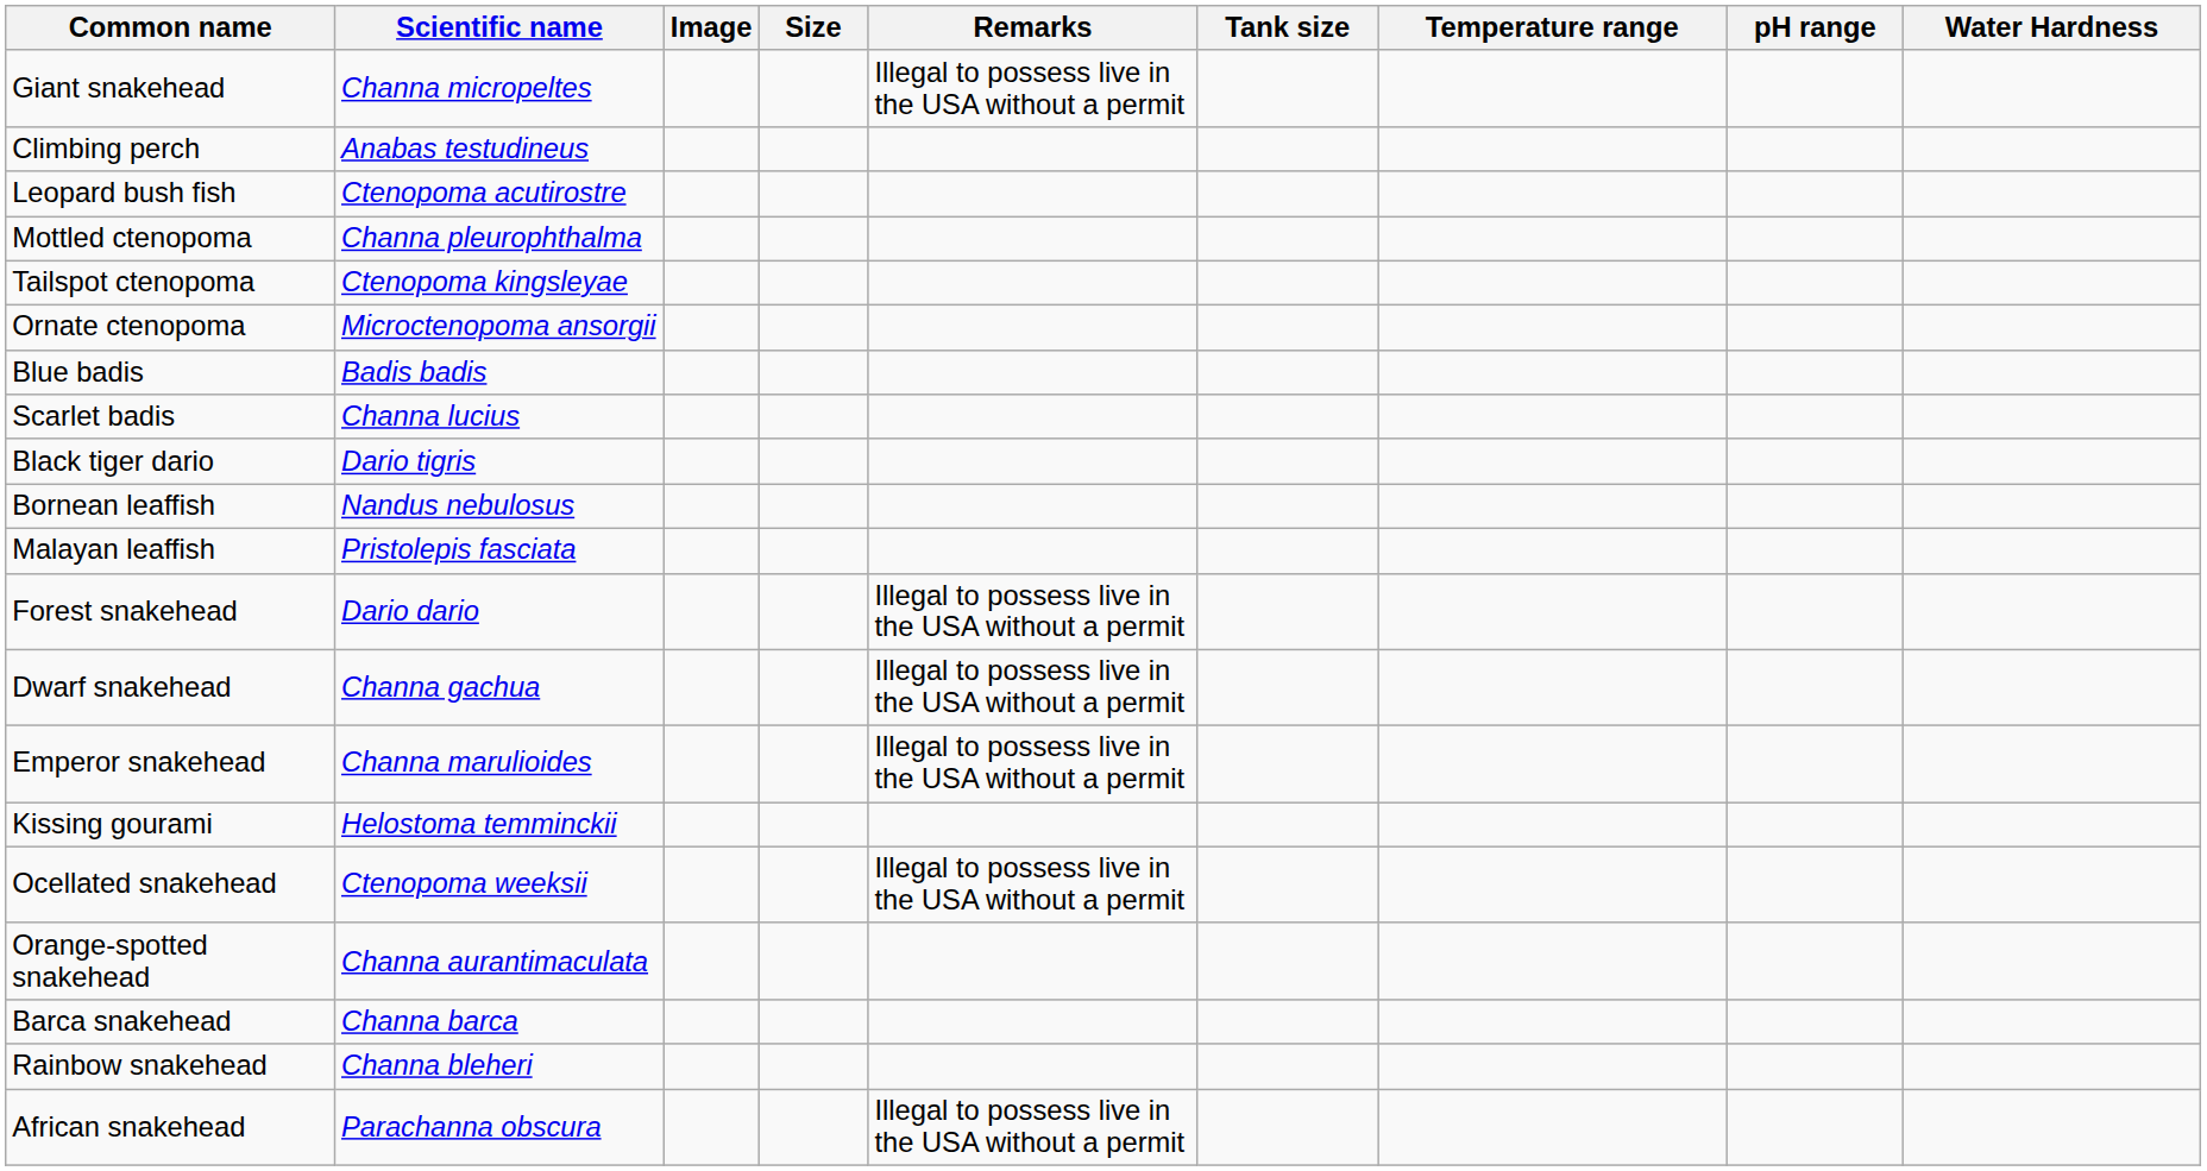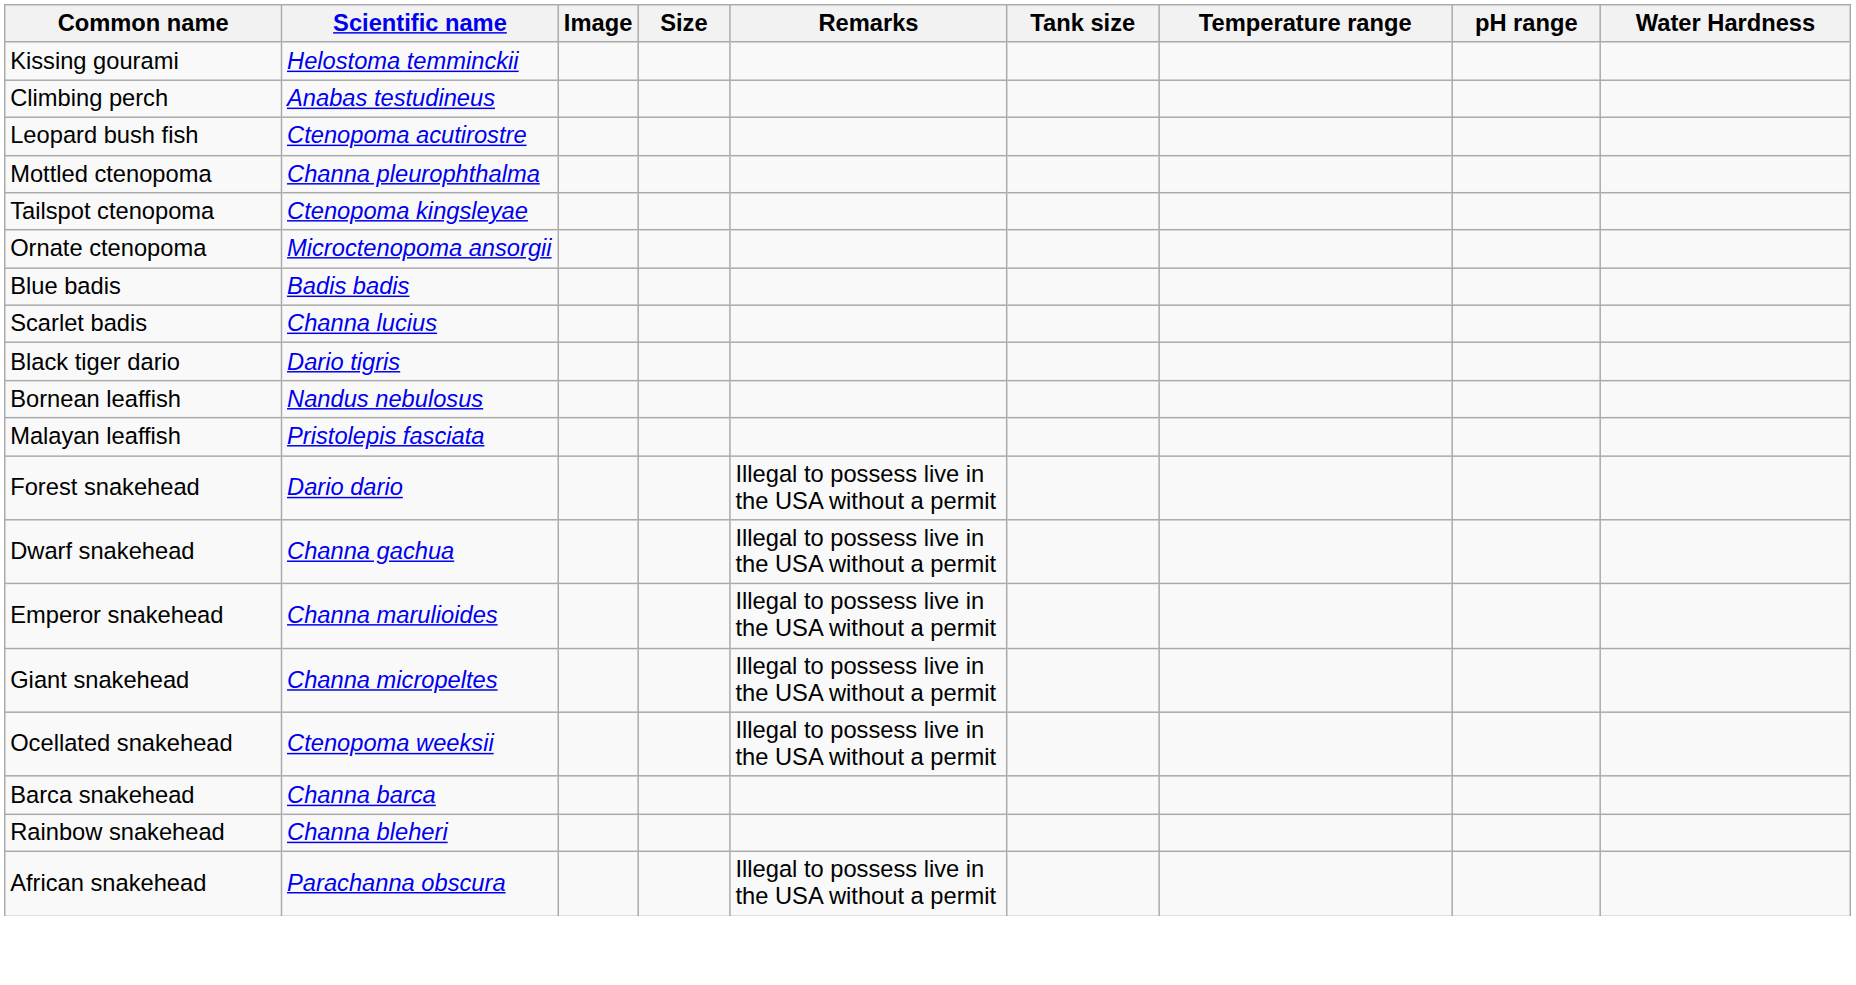rows swapped: Kissing gourami <-> Giant snakehead
- row: Orange-spotted snakehead | Channa aurantimaculata
